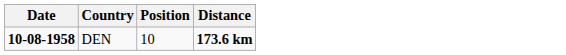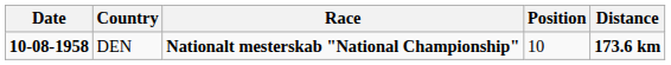+ column: Race | Nationalt mesterskab "National Championship"
